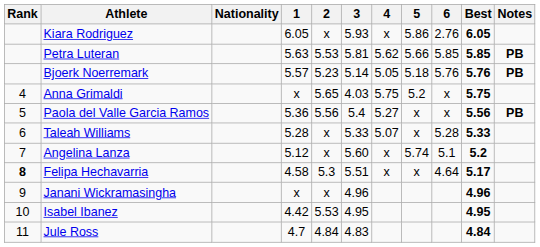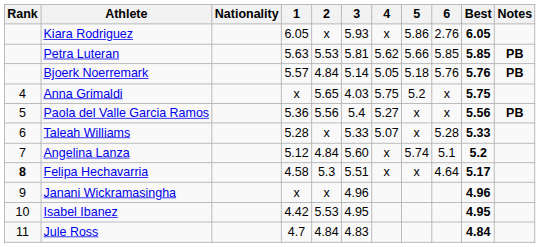Bjoerk Noerremark | 2: 5.23 -> 4.84
Angelina Lanza | 2: x -> 4.84
